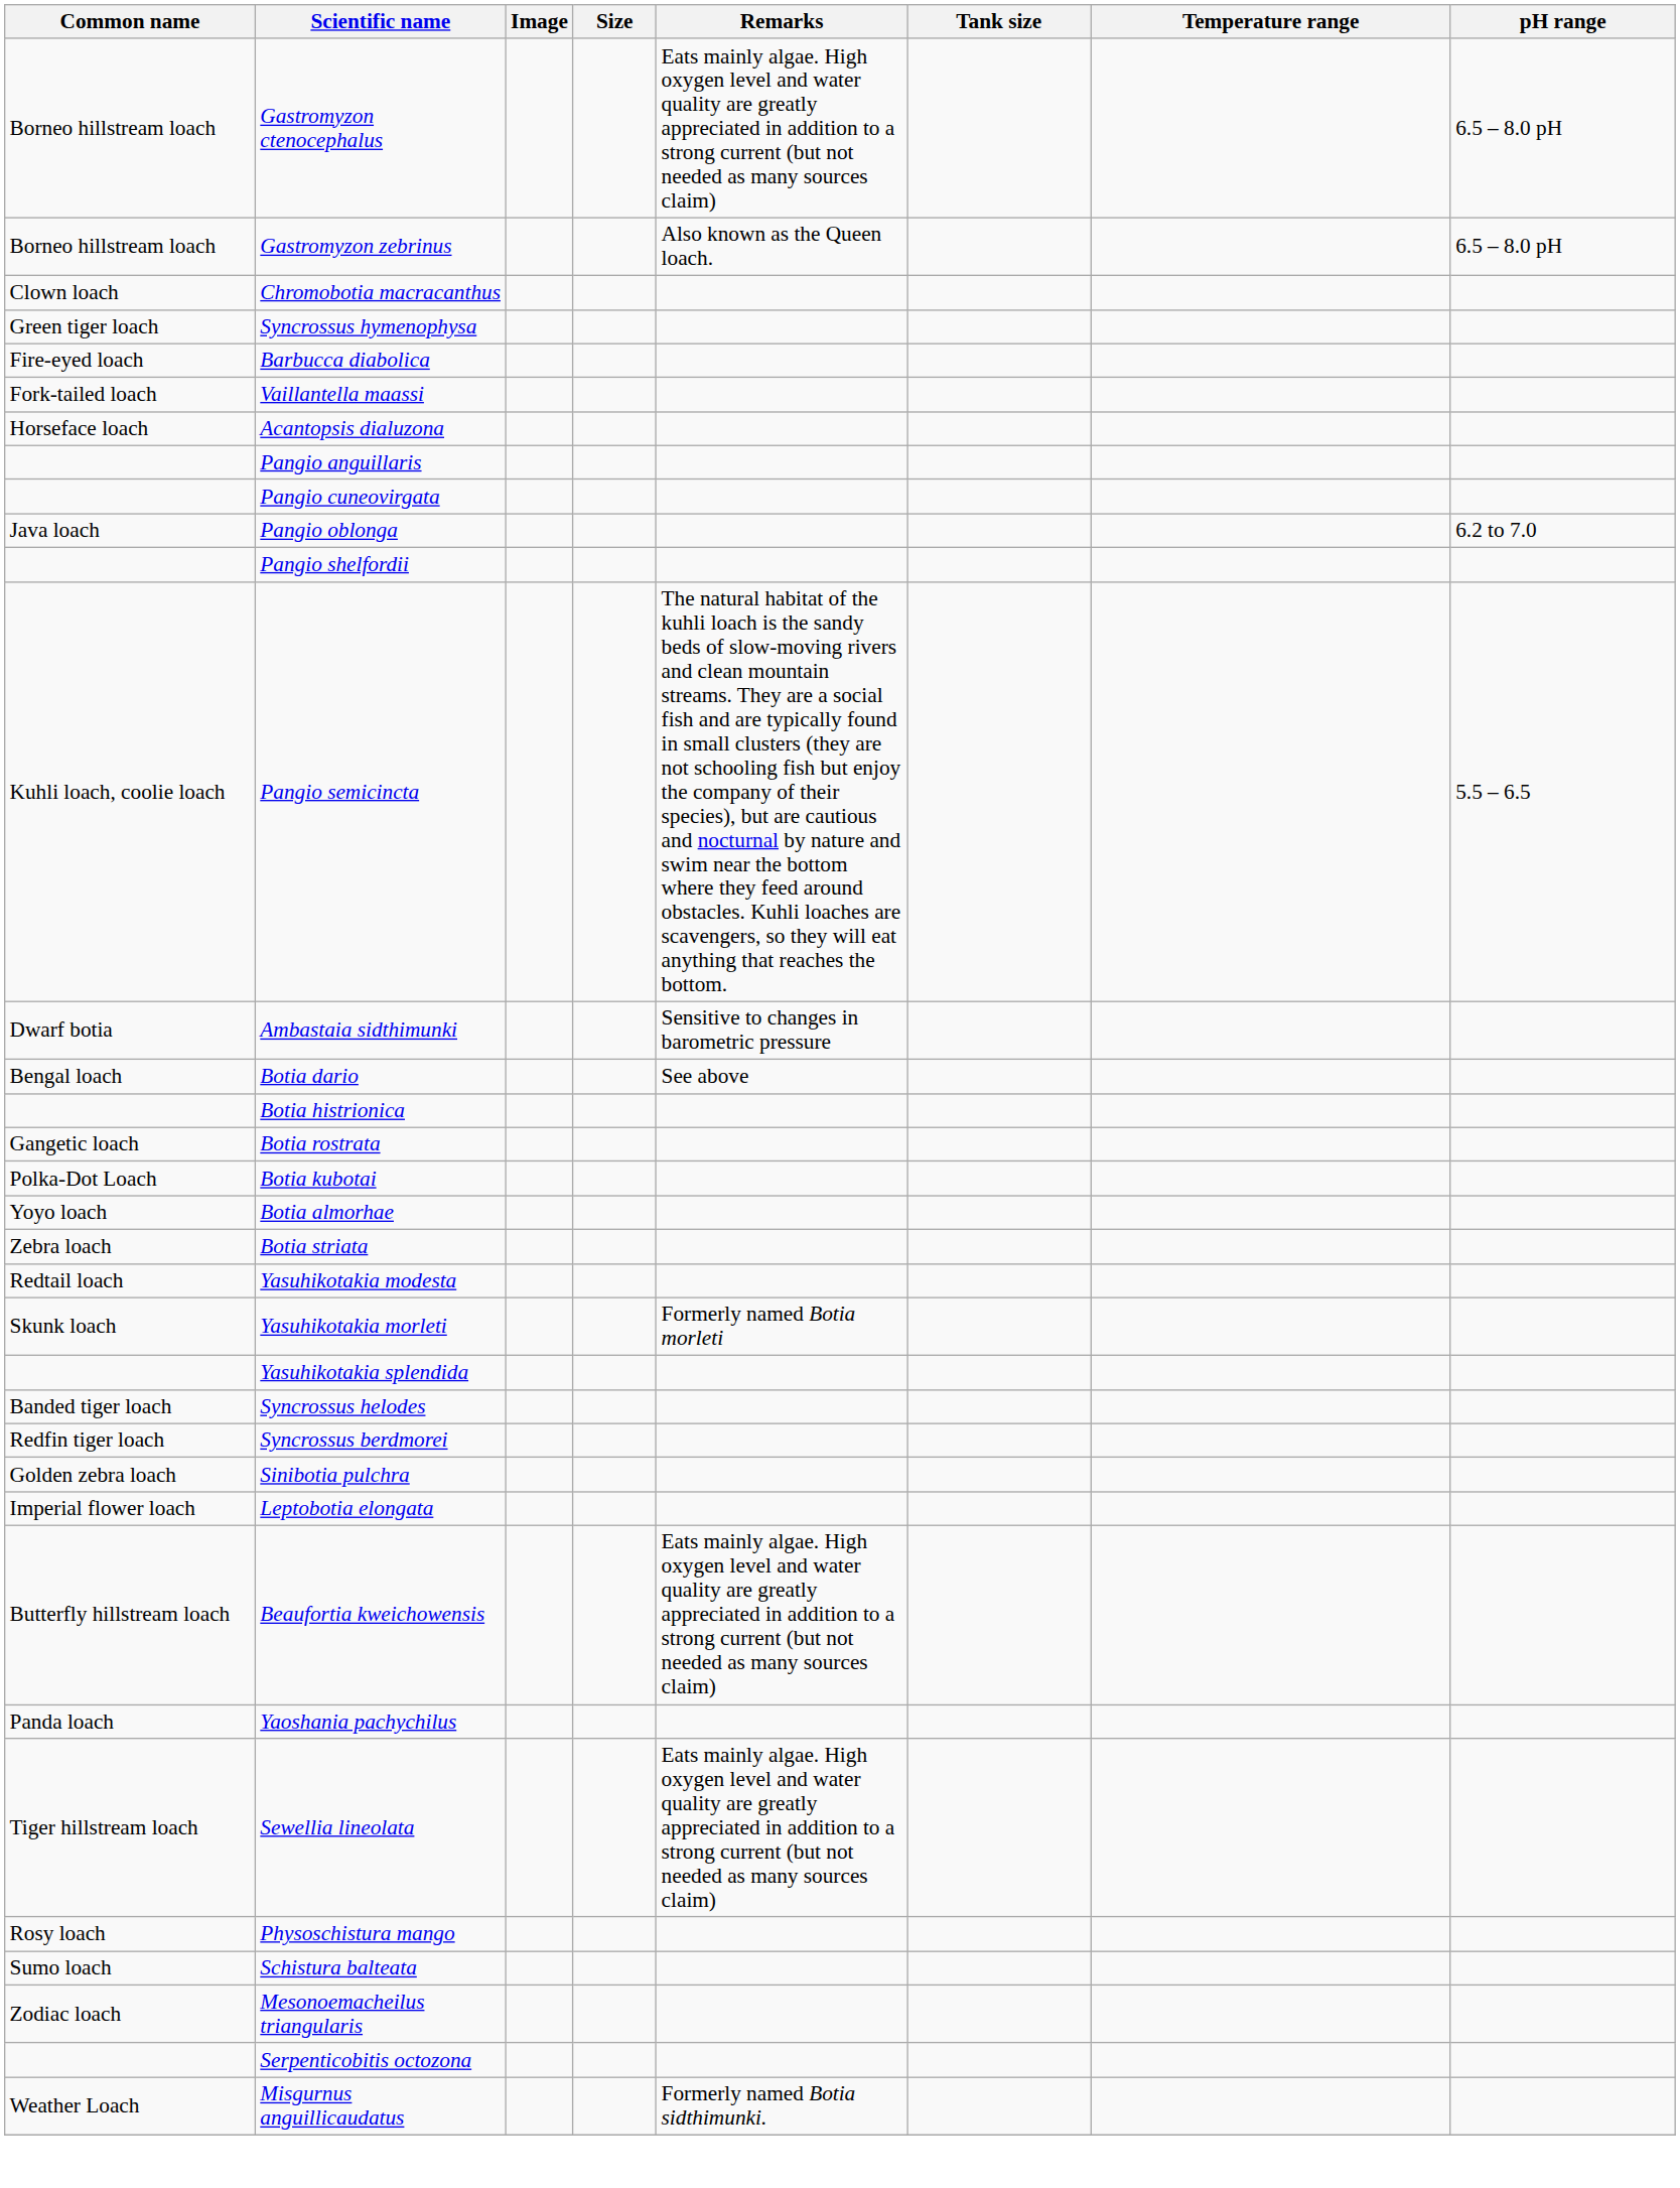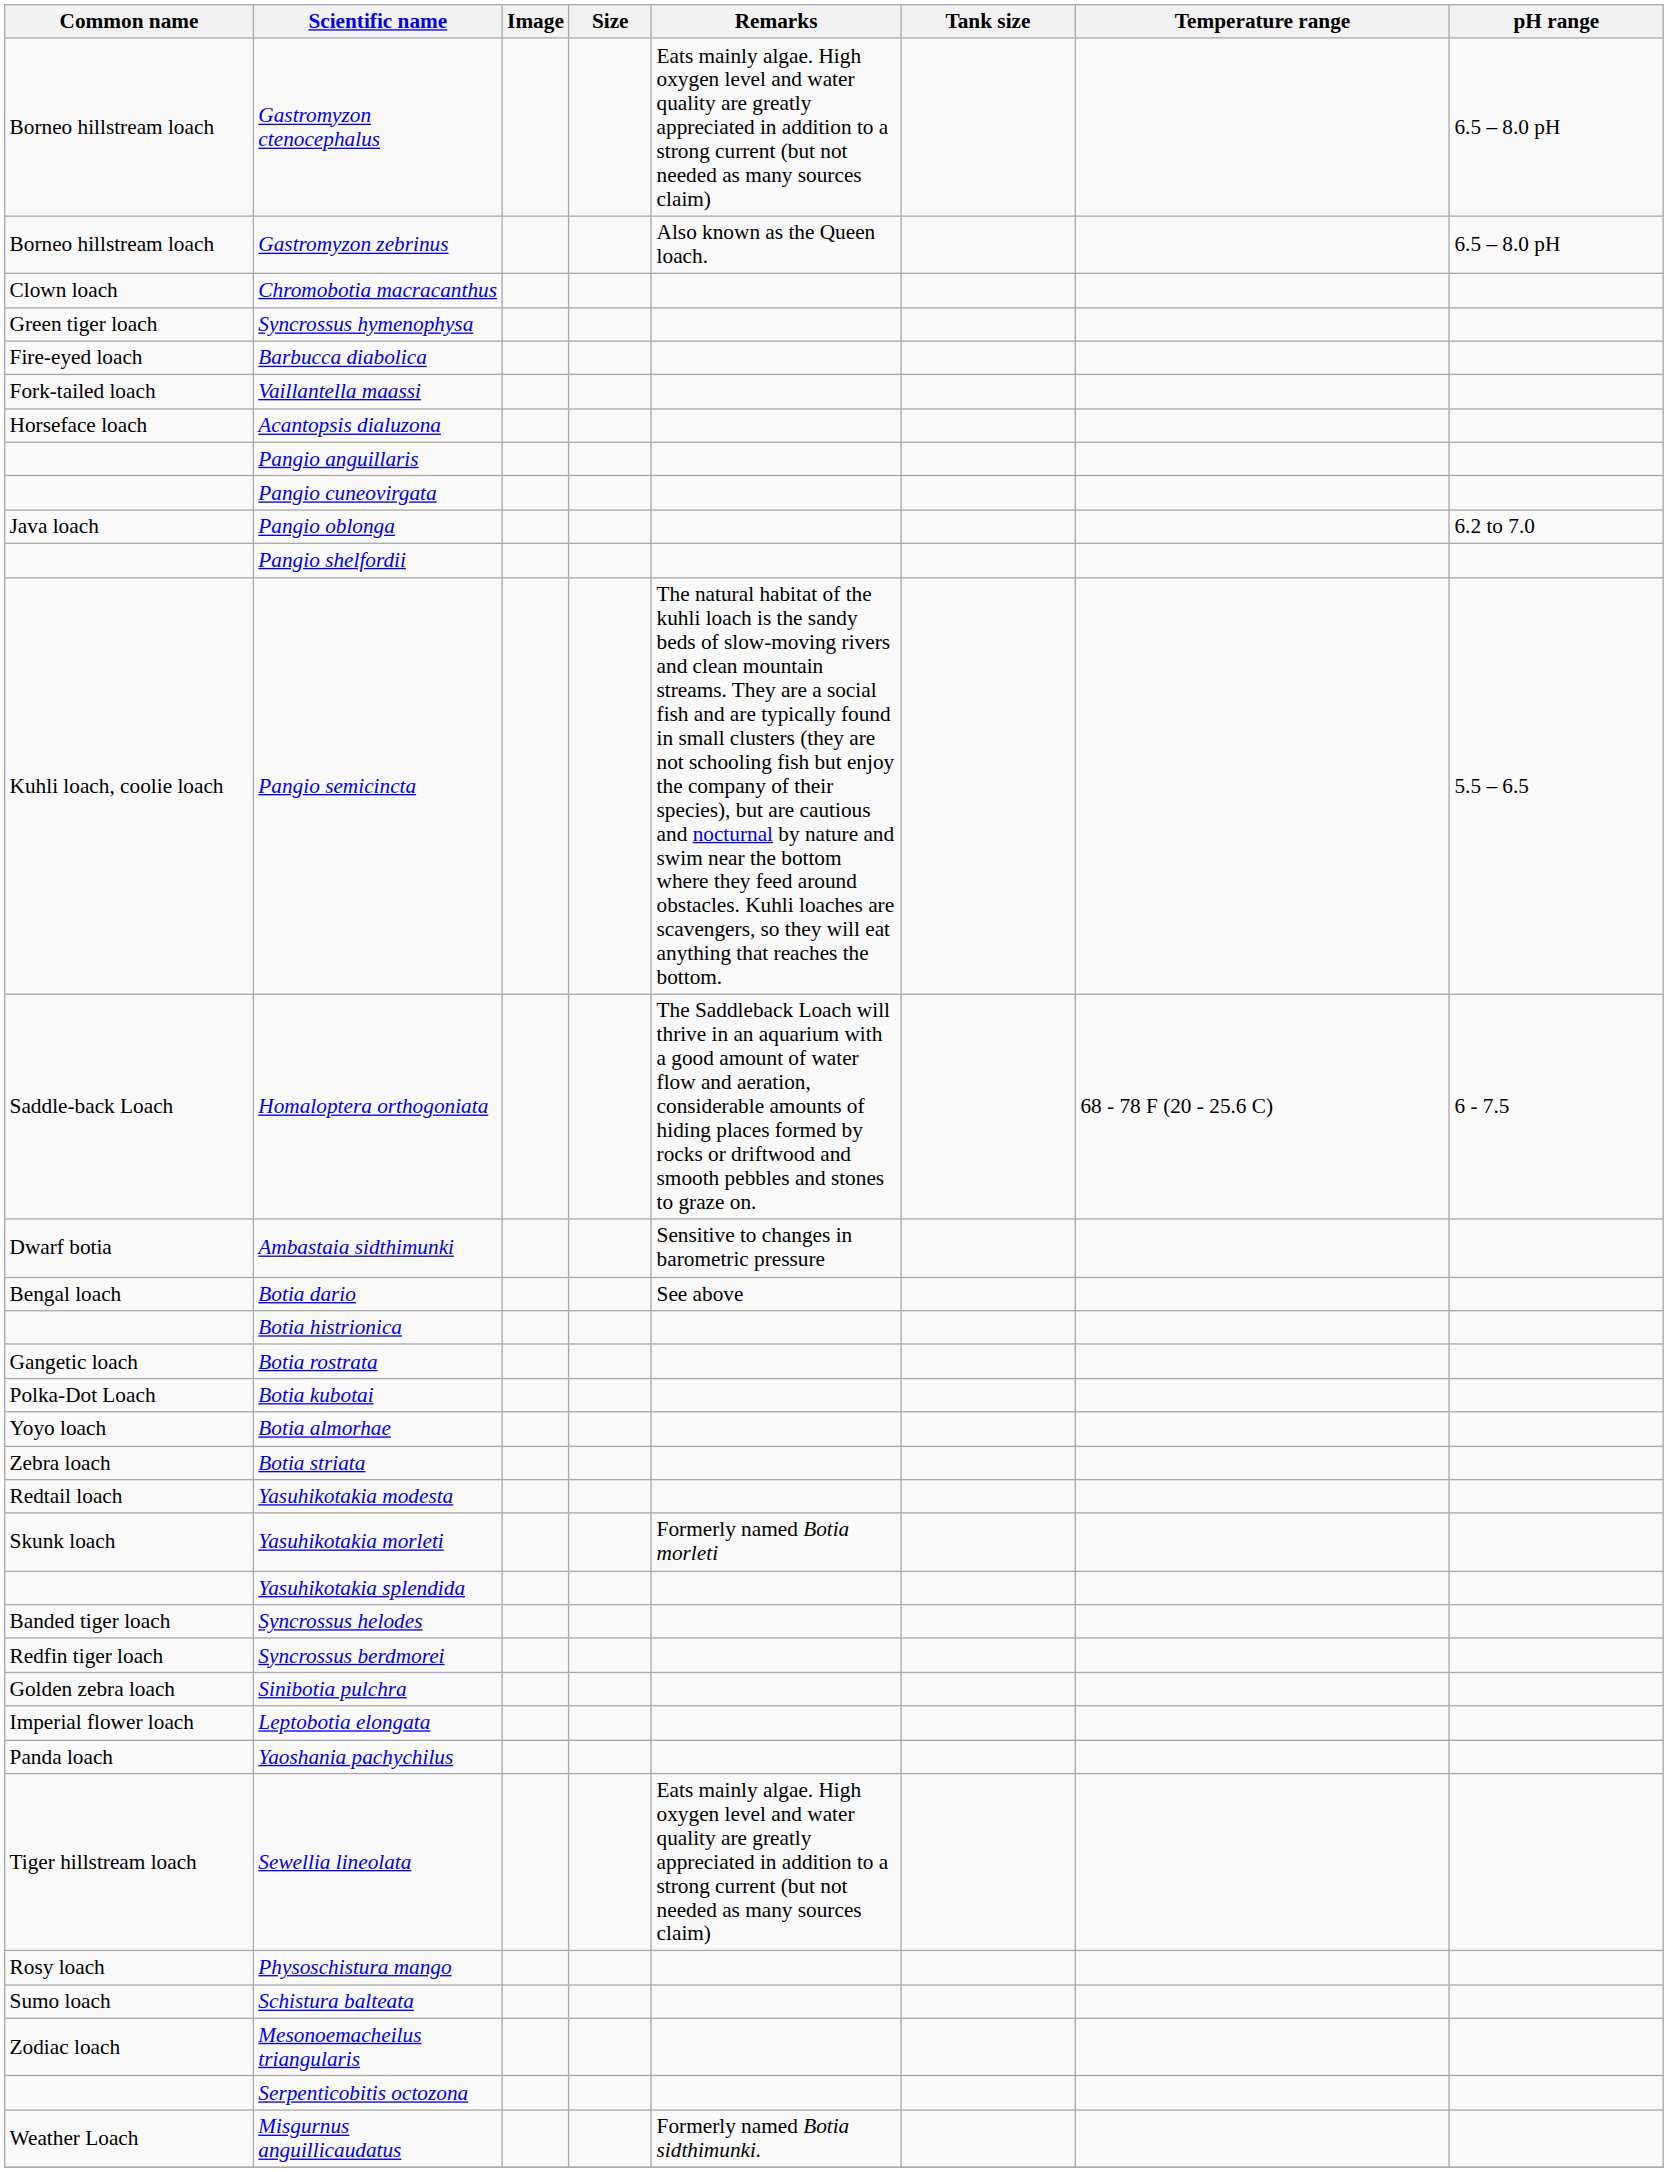+ row: Saddle-back Loach | Homaloptera orthogoniata | The Saddleback Loach will thrive in an aquarium with a good amount of water flow and aeration, considerable amounts of hiding places formed by rocks or driftwood and smooth pebbles and stones to graze on. | 68 - 78 F (20 - 25.6 C) | 6 - 7.5
- row: Butterfly hillstream loach | Beaufortia kweichowensis | Eats mainly algae. High oxygen level and water quality are greatly appreciated in addition to a strong current (but not needed as many sources claim)
